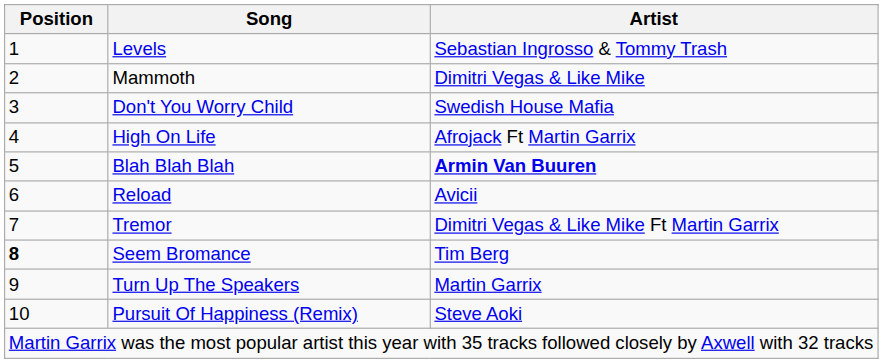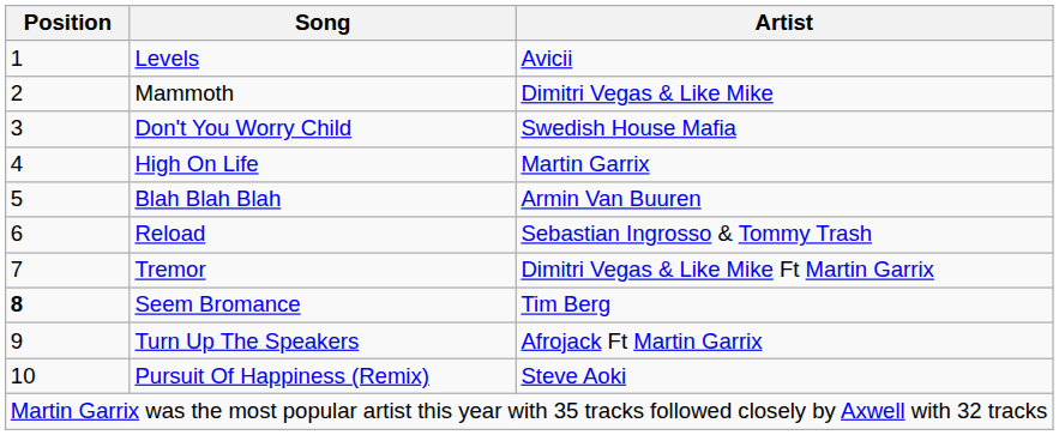Levels | Artist: Sebastian Ingrosso & Tommy Trash -> Avicii
High On Life | Artist: Afrojack Ft Martin Garrix -> Martin Garrix
Blah Blah Blah | Artist: bold -> normal
Reload | Artist: Avicii -> Sebastian Ingrosso & Tommy Trash
Turn Up The Speakers | Artist: Martin Garrix -> Afrojack Ft Martin Garrix
